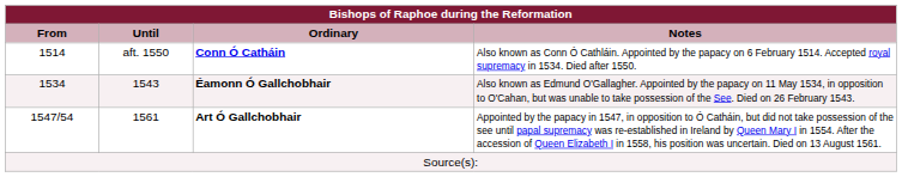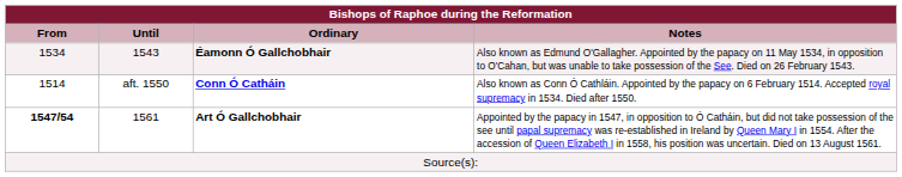rows swapped: aft. 1550 <-> 1543
1561 | From: normal -> bold
